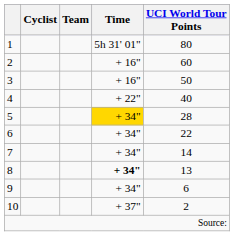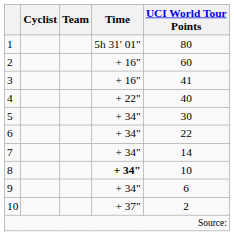3 | UCI World Tour Points: 50 -> 41
5 | Time: gold background -> no background
5 | UCI World Tour Points: 28 -> 30
8 | UCI World Tour Points: 13 -> 10
